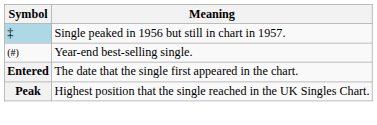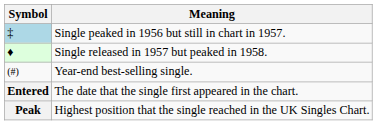+ row: ♦ | Single released in 1957 but peaked in 1958.
